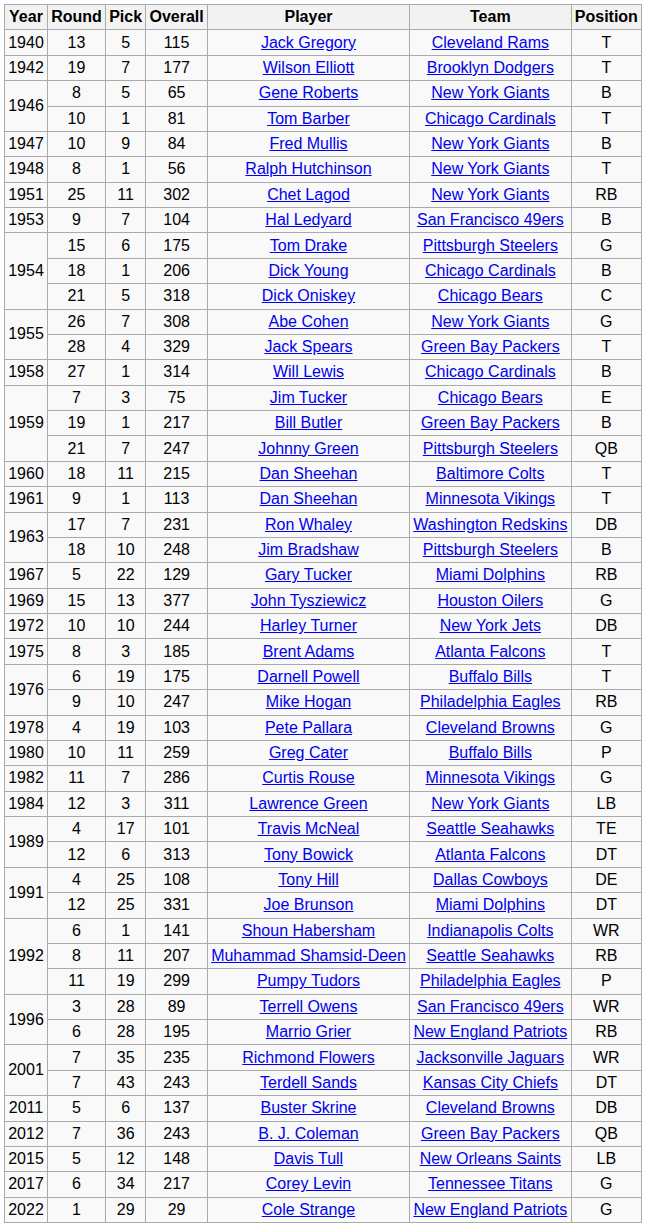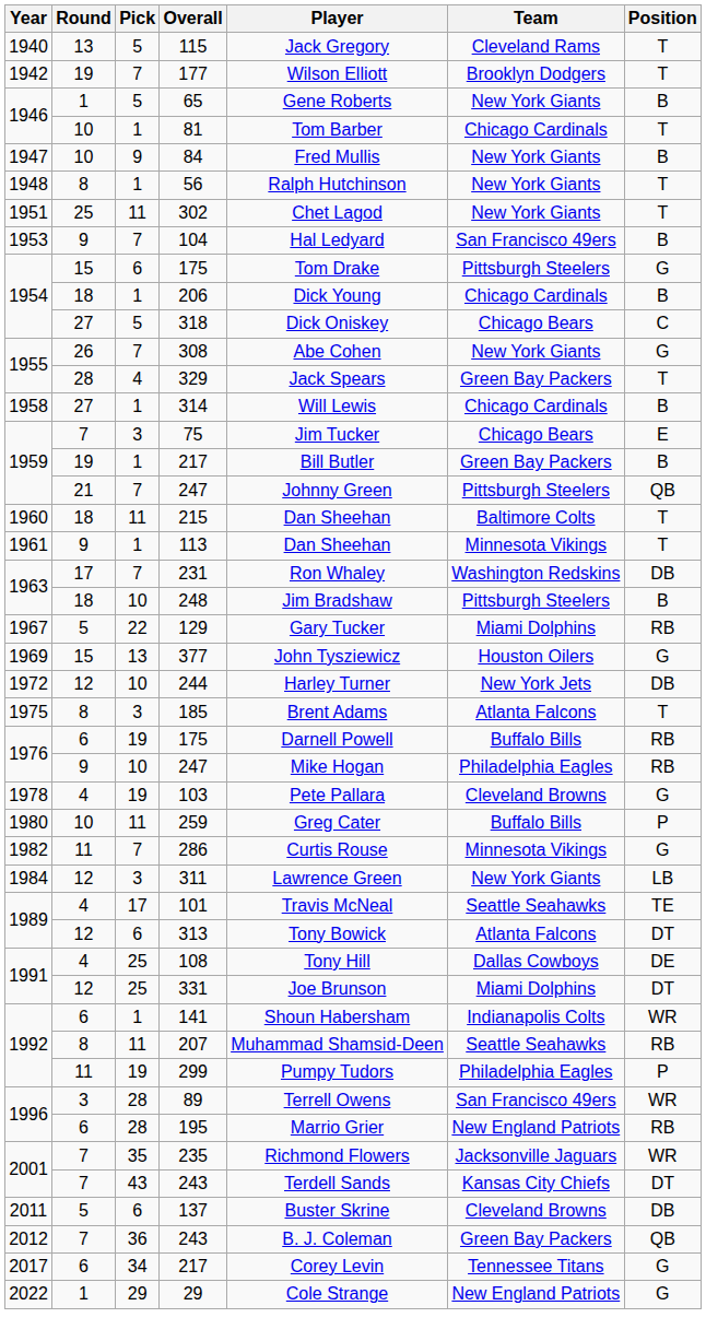65 | Round: 8 -> 1
302 | Position: RB -> T
318 | Round: 21 -> 27
244 | Round: 10 -> 12
1976 / 175 | Position: T -> RB
- row: 2015 | 5 | 12 | 148 | Davis Tull | New Orleans Saints | LB
